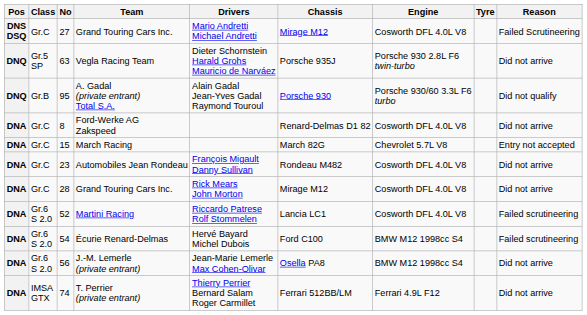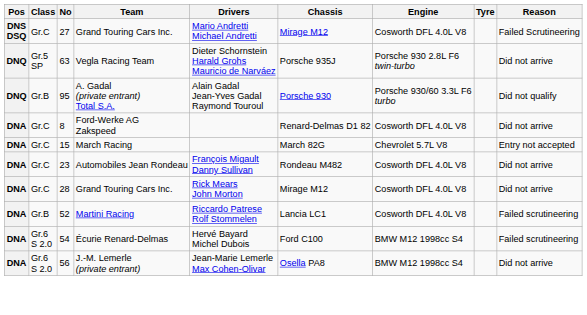Martini Racing | Class: Gr.6 S 2.0 -> Gr.B
- row: DNA | IMSA GTX | 74 | T. Perrier (private entrant) | Thierry Perrier Bernard Salam Roger Carmillet | Ferrari 512BB/LM | Ferrari 4.9L F12 | Did not arrive
